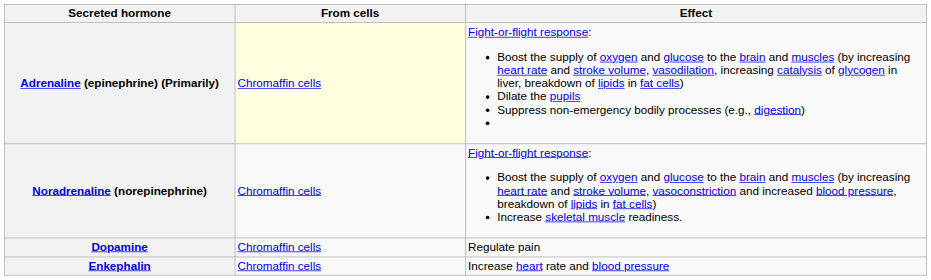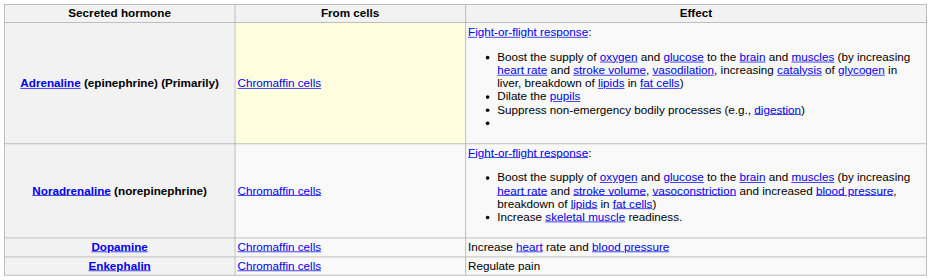Dopamine | Effect: Regulate pain -> Increase heart rate and blood pressure
Enkephalin | Effect: Increase heart rate and blood pressure -> Regulate pain
